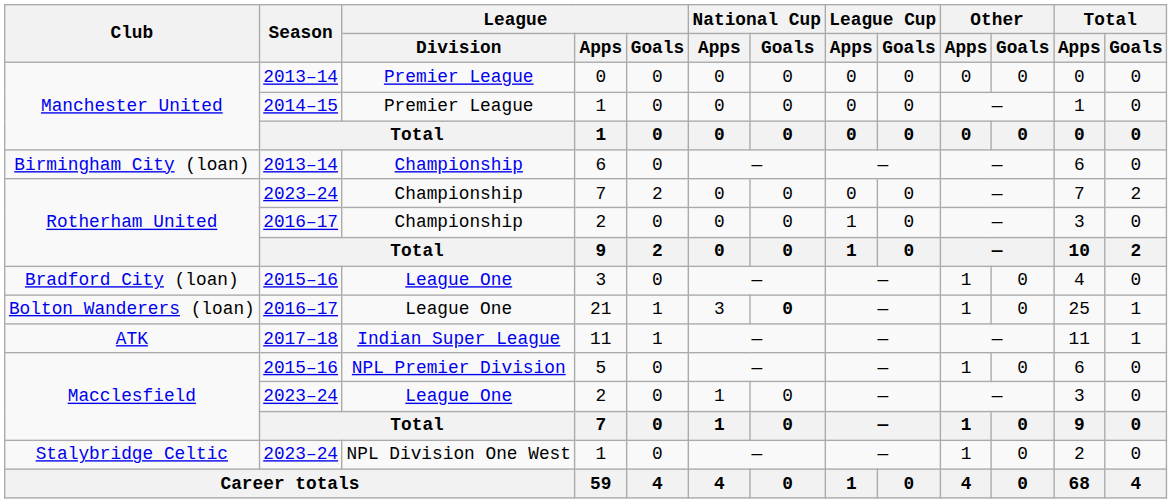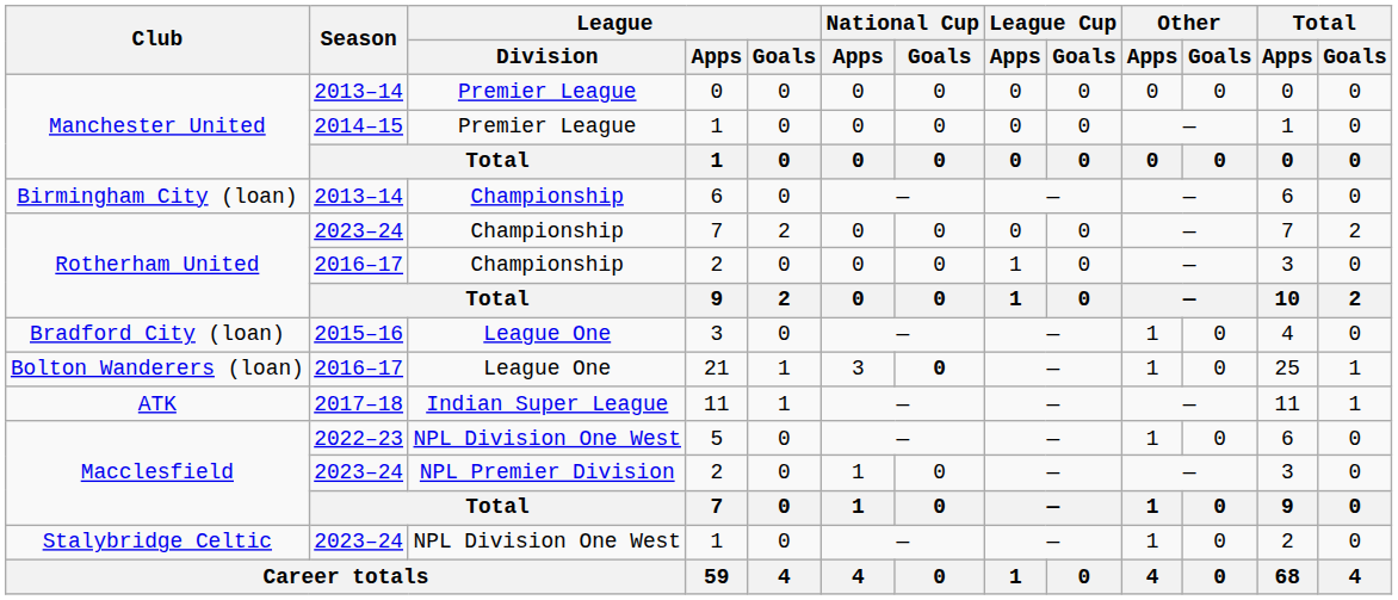5 | Season: 2015–16 -> 2022–23
5 | League / Division: NPL Premier Division -> NPL Division One West
Macclesfield / 2 | League / Division: League One -> NPL Premier Division
